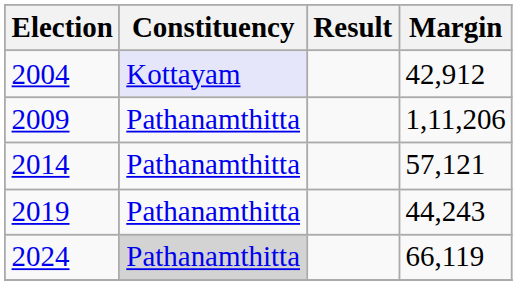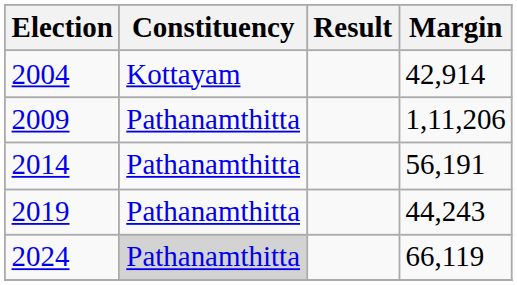2004 | Constituency: lavender background -> no background
2004 | Margin: 42,912 -> 42,914
2014 | Margin: 57,121 -> 56,191
